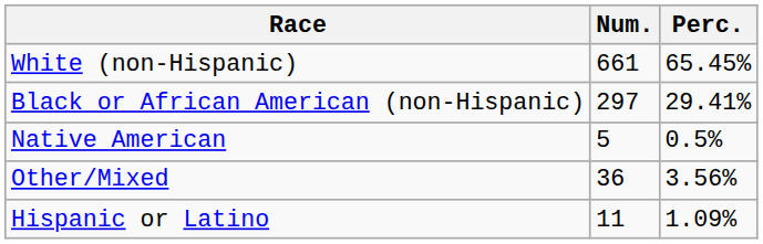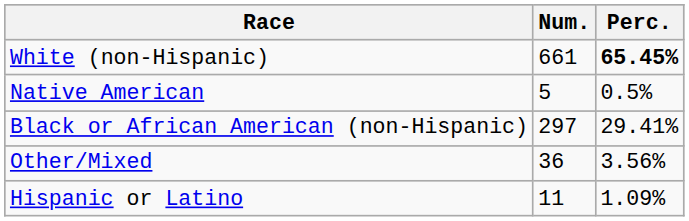White (non-Hispanic) | Perc.: normal -> bold
rows swapped: Black or African American (non-Hispanic) <-> Native American
